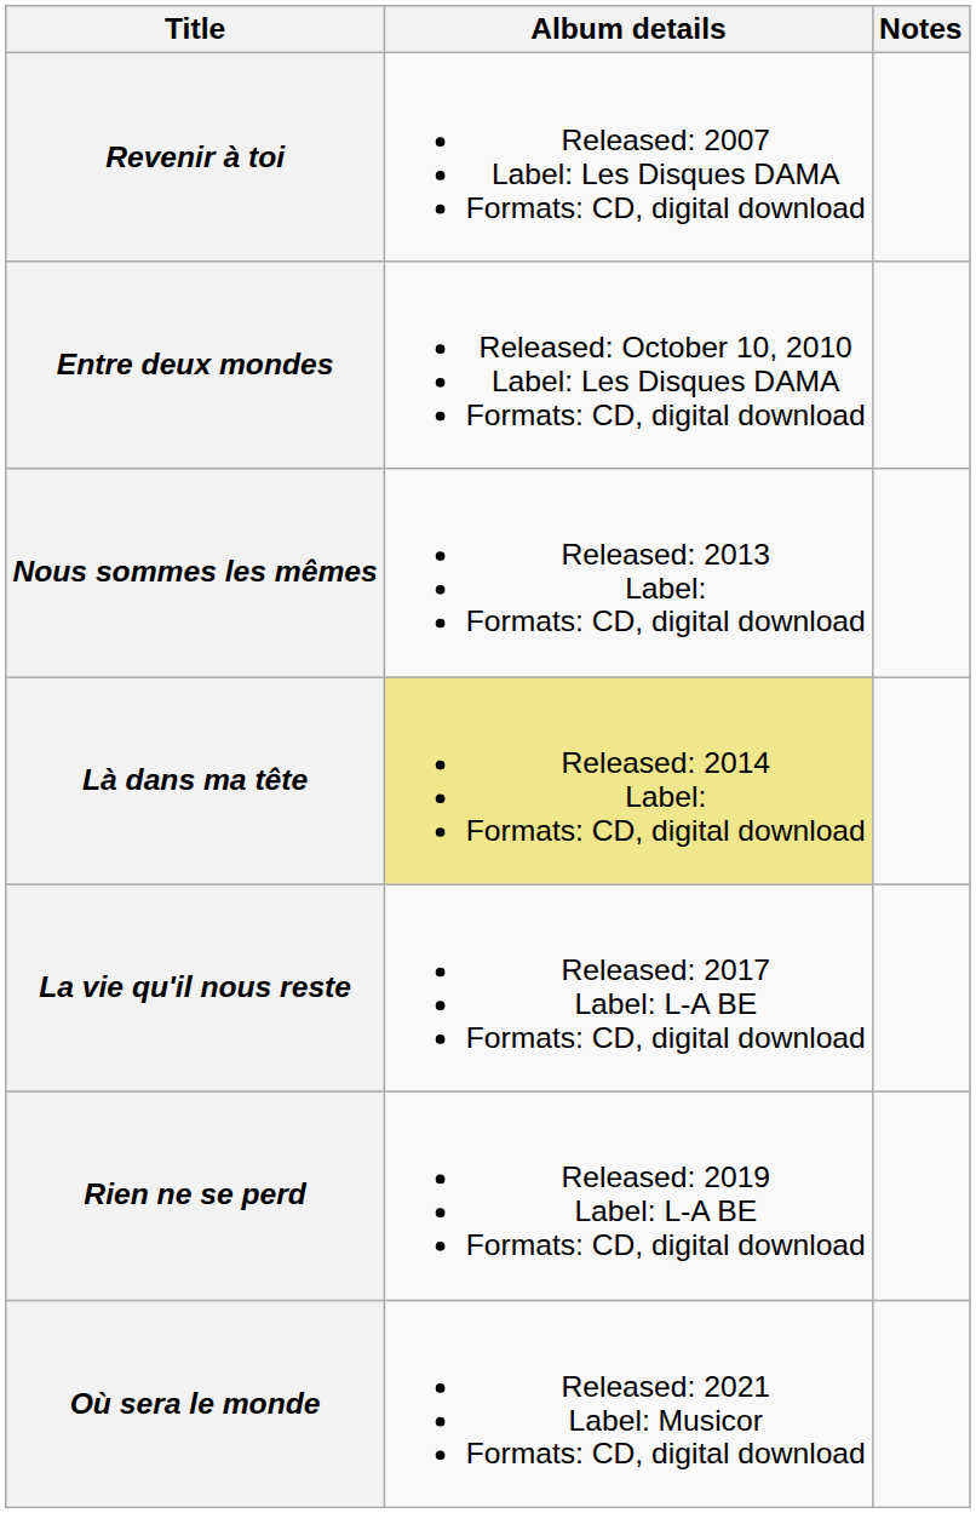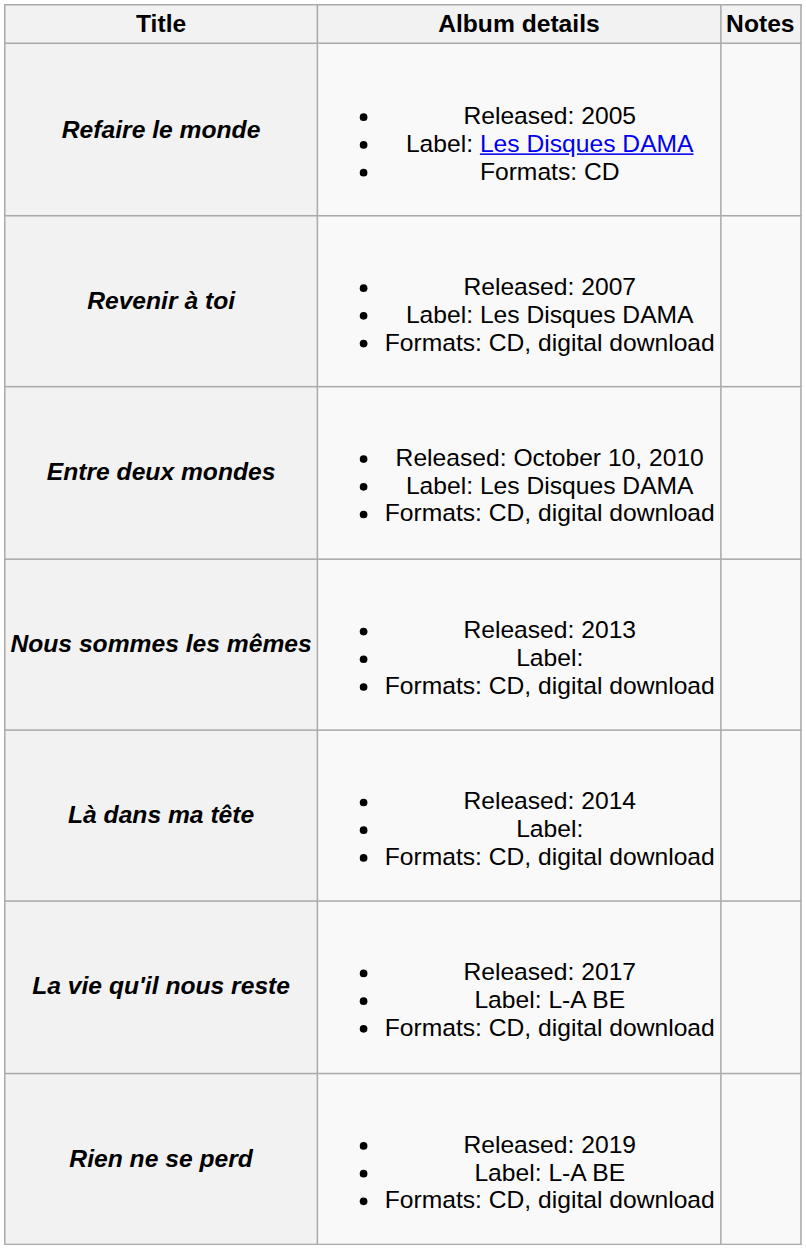+ row: Refaire le monde | Released: 2005 Label: Les Disques DAMA Formats: CD
Là dans ma tête | Album details: khaki background -> no background
- row: Où sera le monde | Released: 2021 Label: Musicor Formats: CD, digital download
